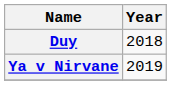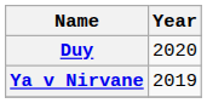Duy | Year: 2018 -> 2020
